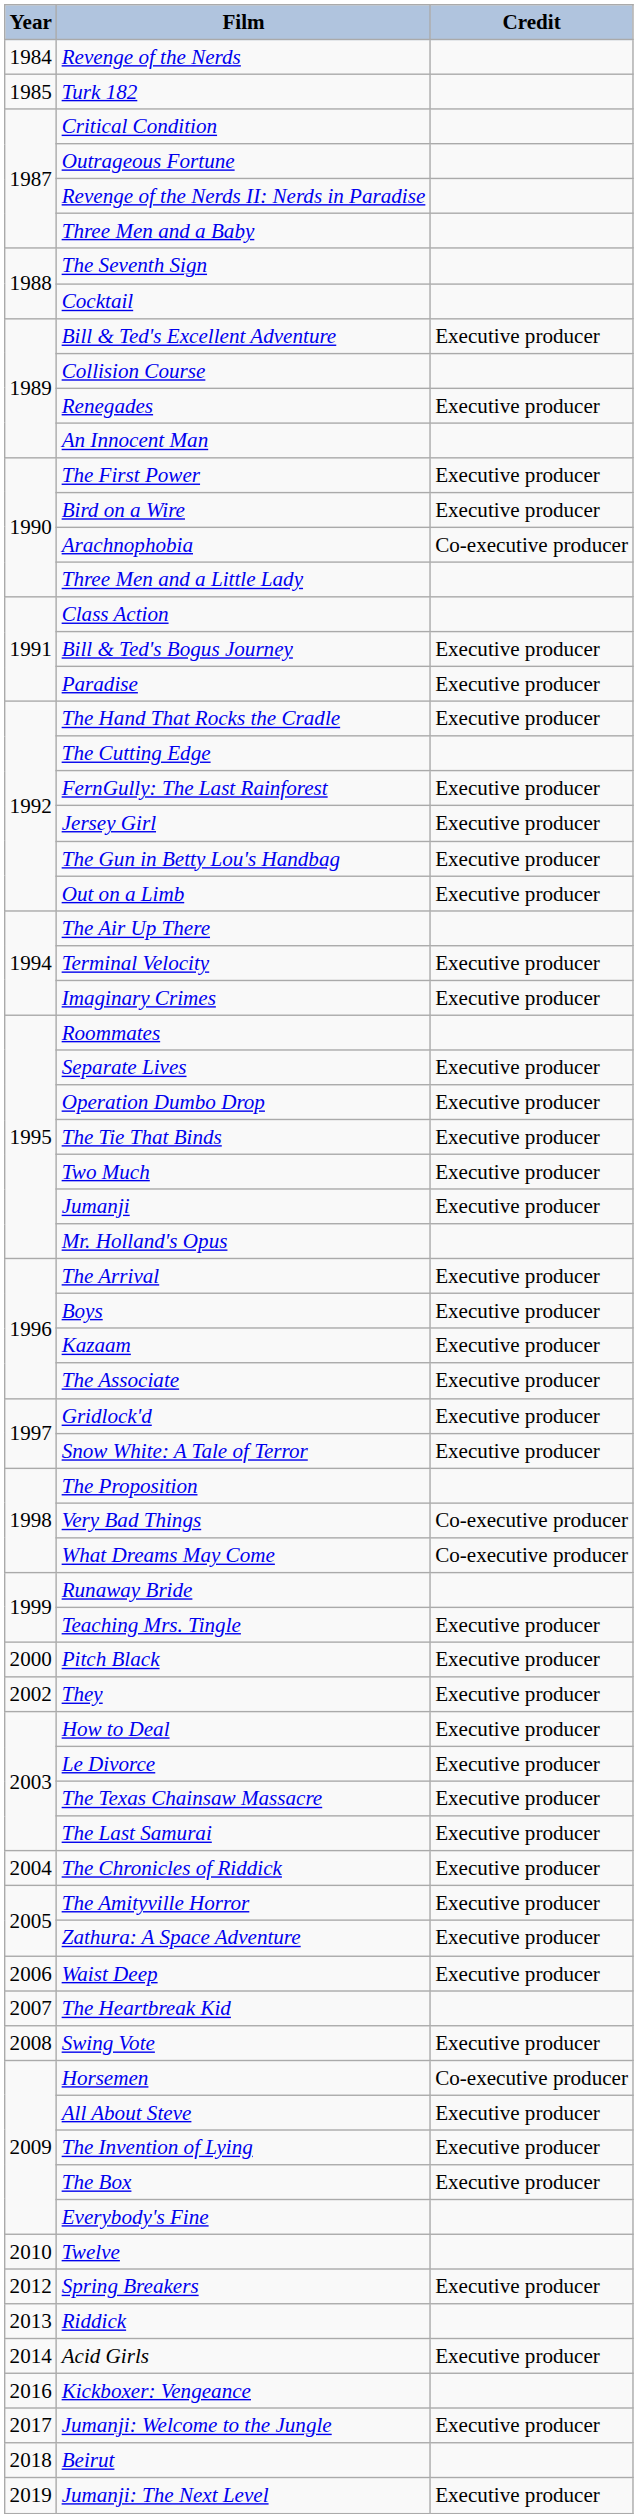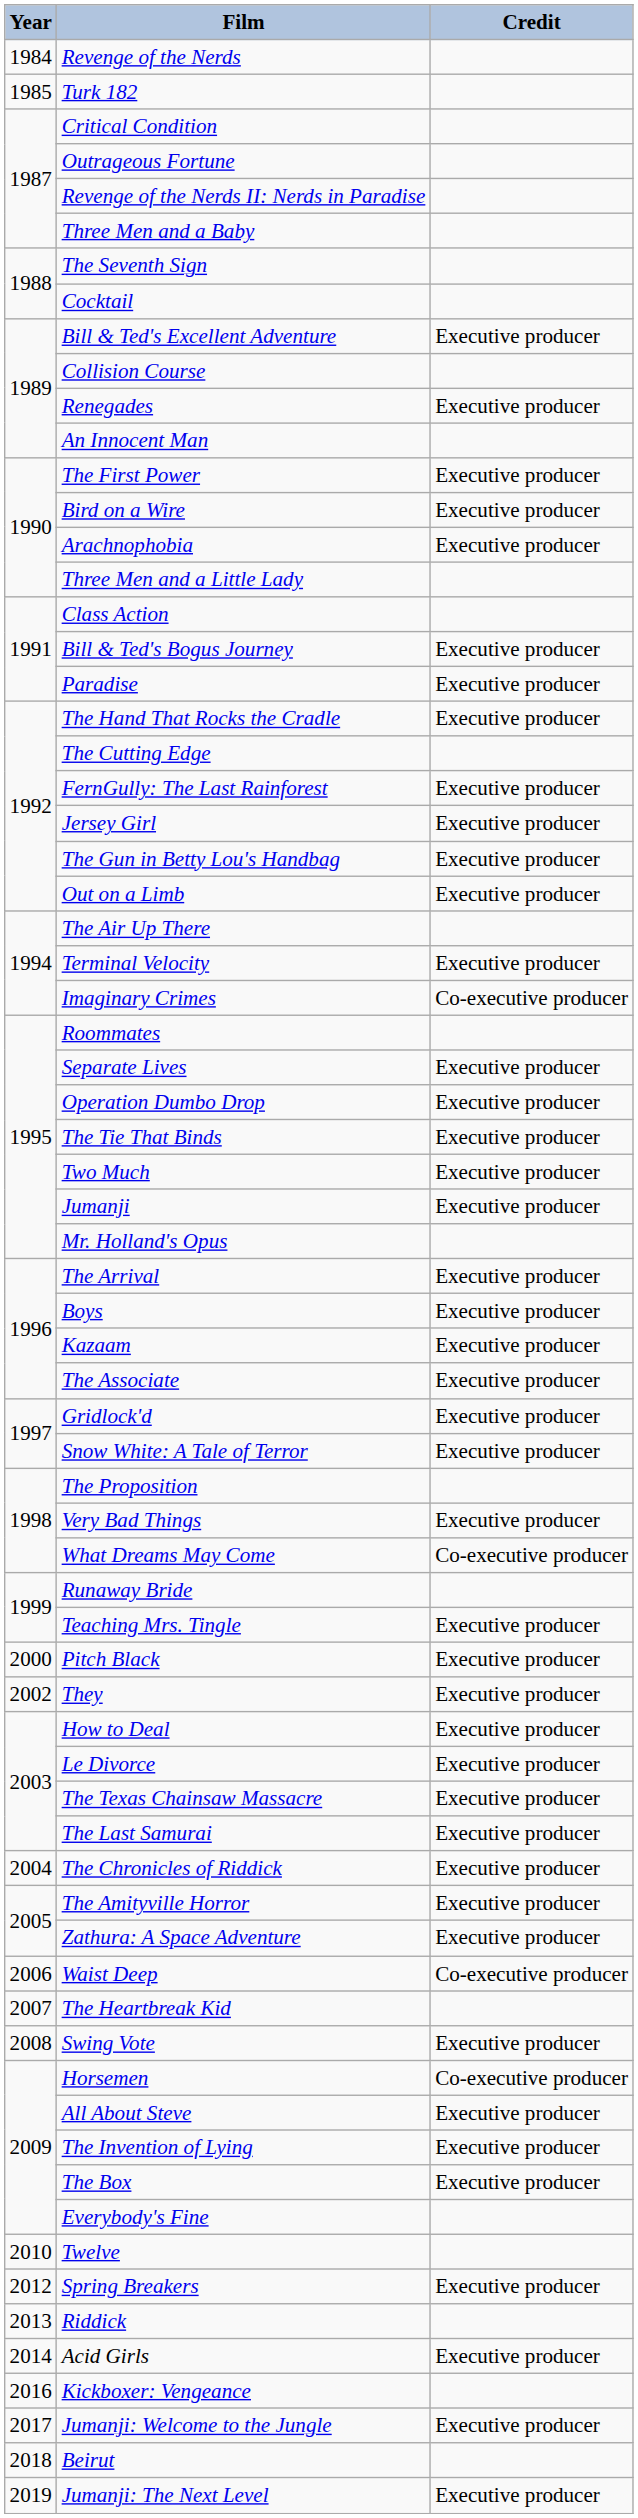Arachnophobia | Credit: Co-executive producer -> Executive producer
Imaginary Crimes | Credit: Executive producer -> Co-executive producer
Very Bad Things | Credit: Co-executive producer -> Executive producer
Waist Deep | Credit: Executive producer -> Co-executive producer
